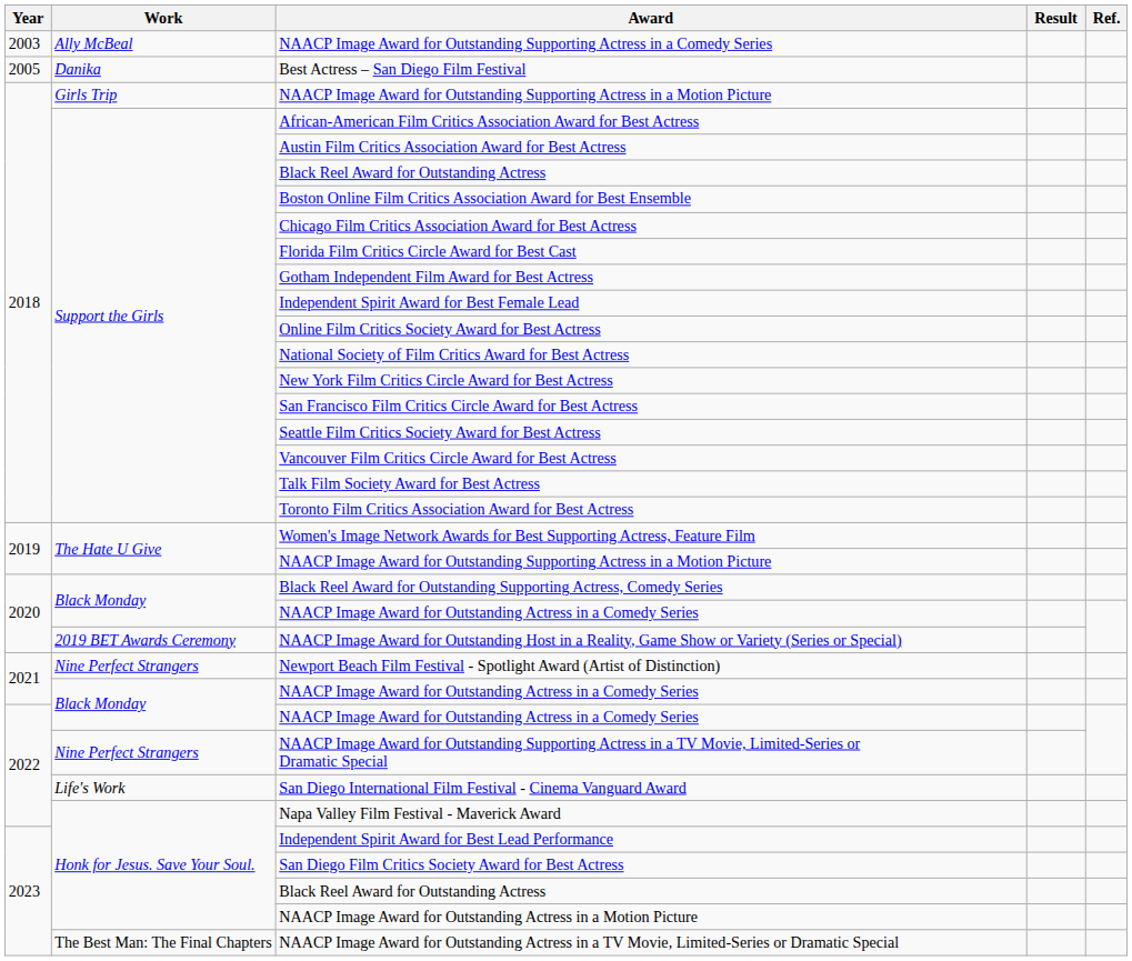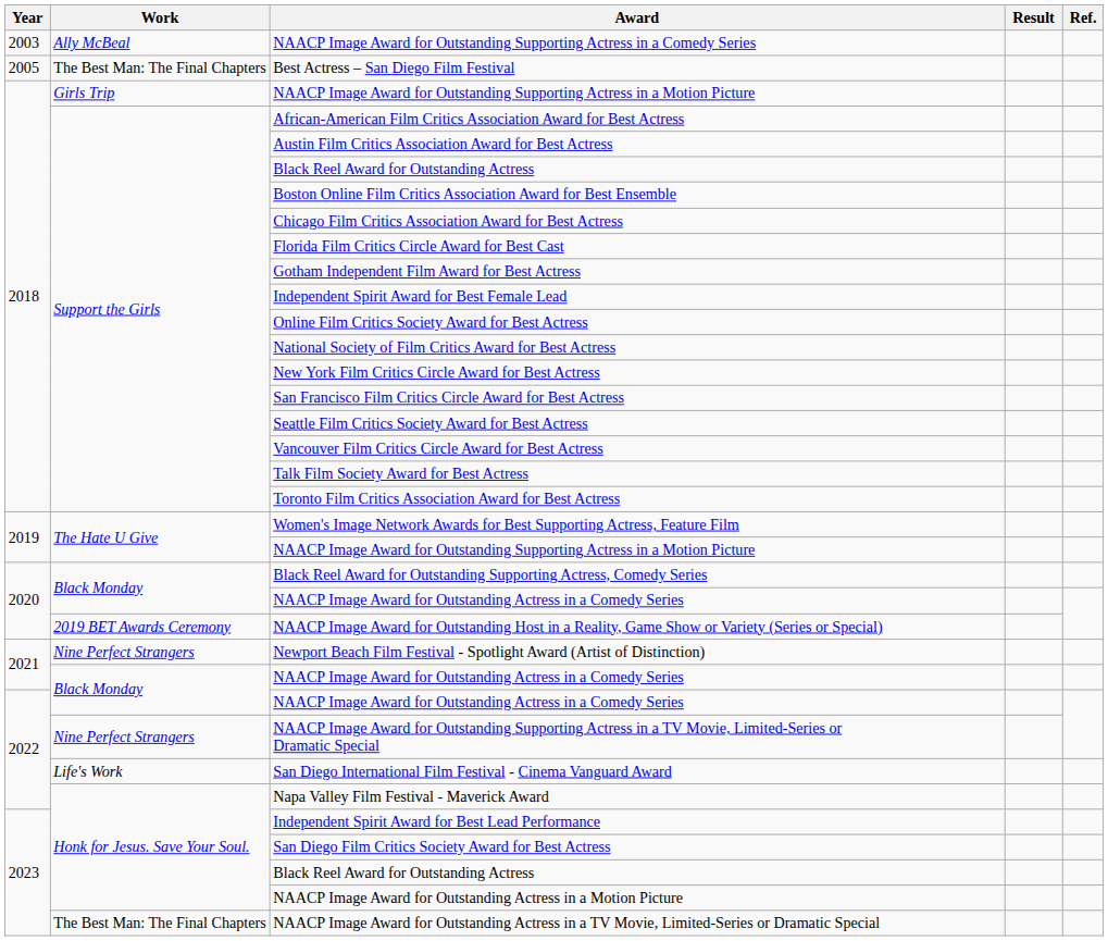Best Actress – San Diego Film Festival | Work: Danika -> The Best Man: The Final Chapters
